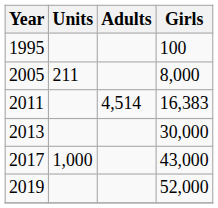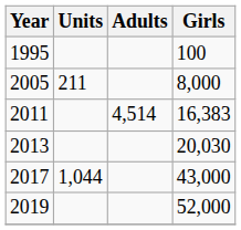2013 | Girls: 30,000 -> 20,030
2017 | Units: 1,000 -> 1,044
